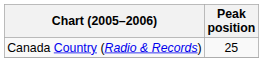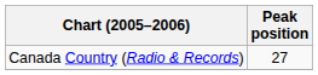Canada Country (Radio & Records) | Peak position: 25 -> 27
